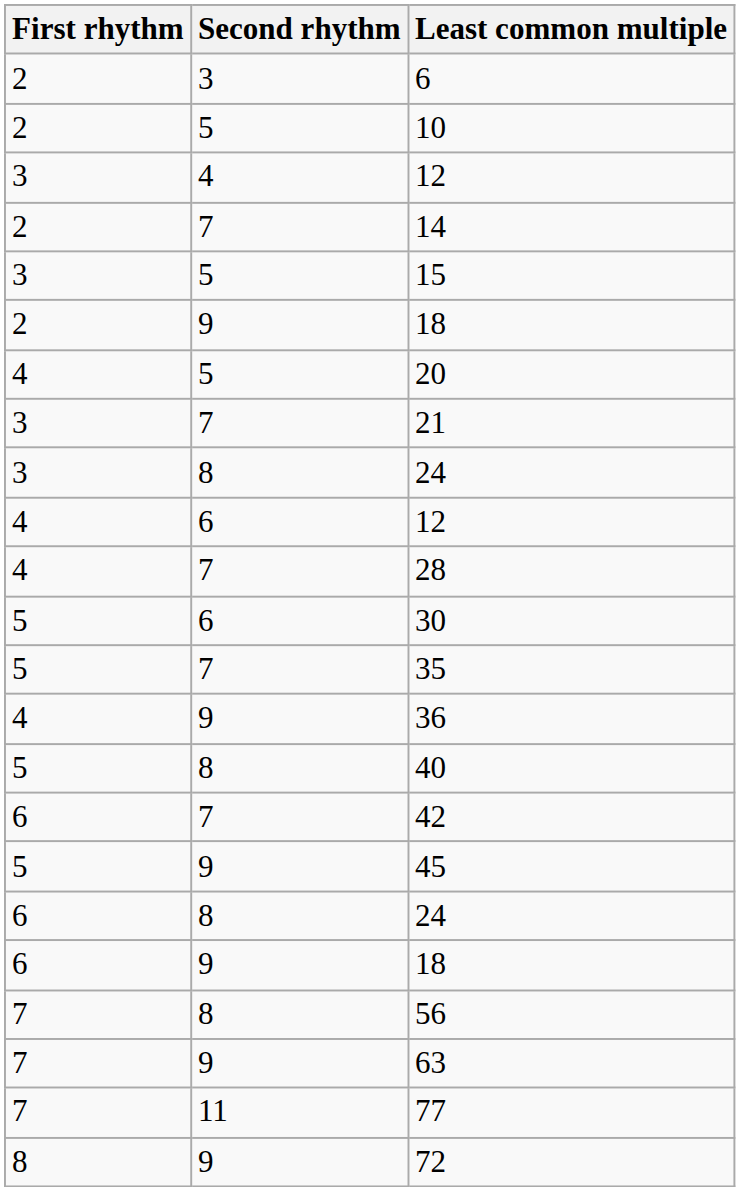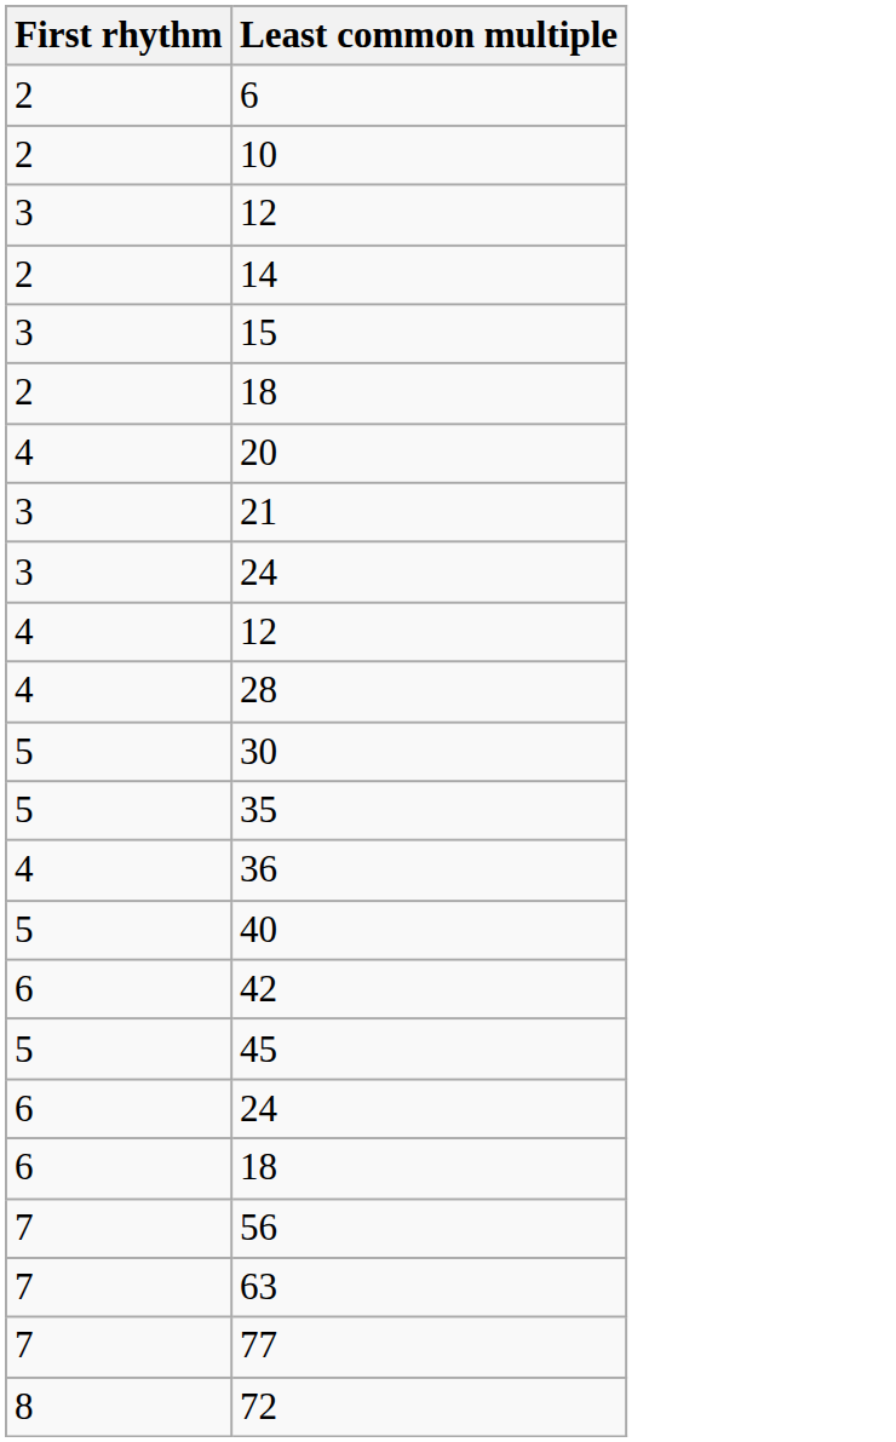- column: Second rhythm | 3 | 5 | 4 | 7 | 5 | 9 | 5 | 7 | 8 | 6 | 7 | 6 | 7 | 9 | 8 | 7 | 9 | 8 | 9 | 8 | 9 | 11 | 9
